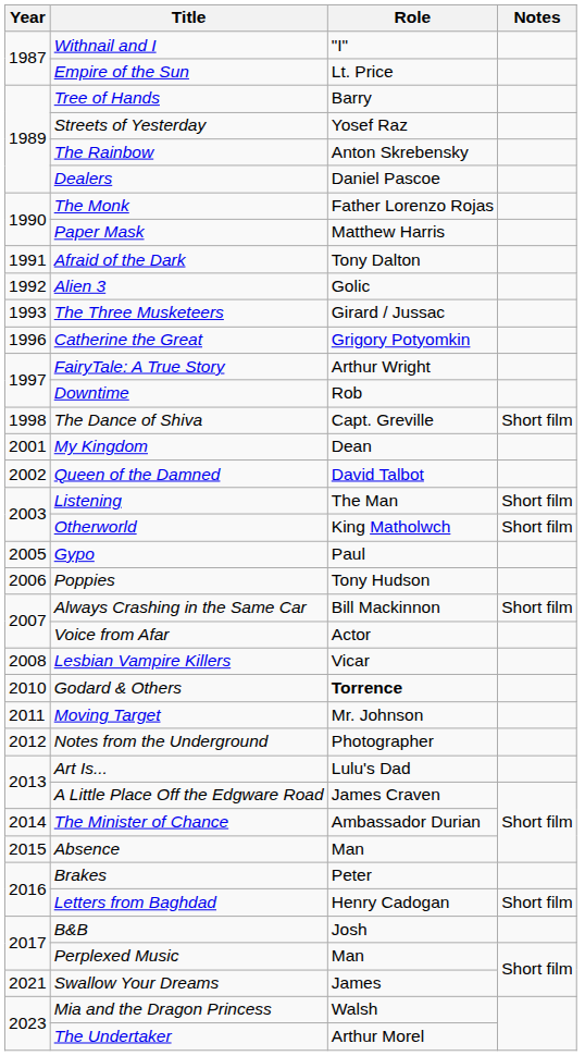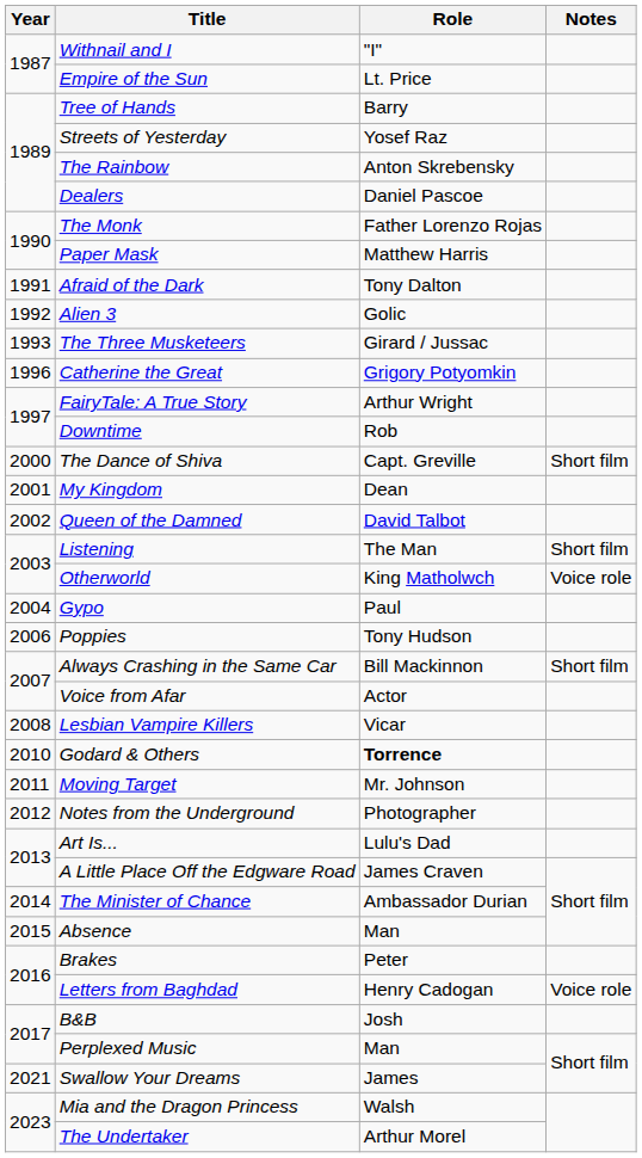The Dance of Shiva | Year: 1998 -> 2000
Otherworld | Notes: Short film -> Voice role
Gypo | Year: 2005 -> 2004
Letters from Baghdad | Notes: Short film -> Voice role
